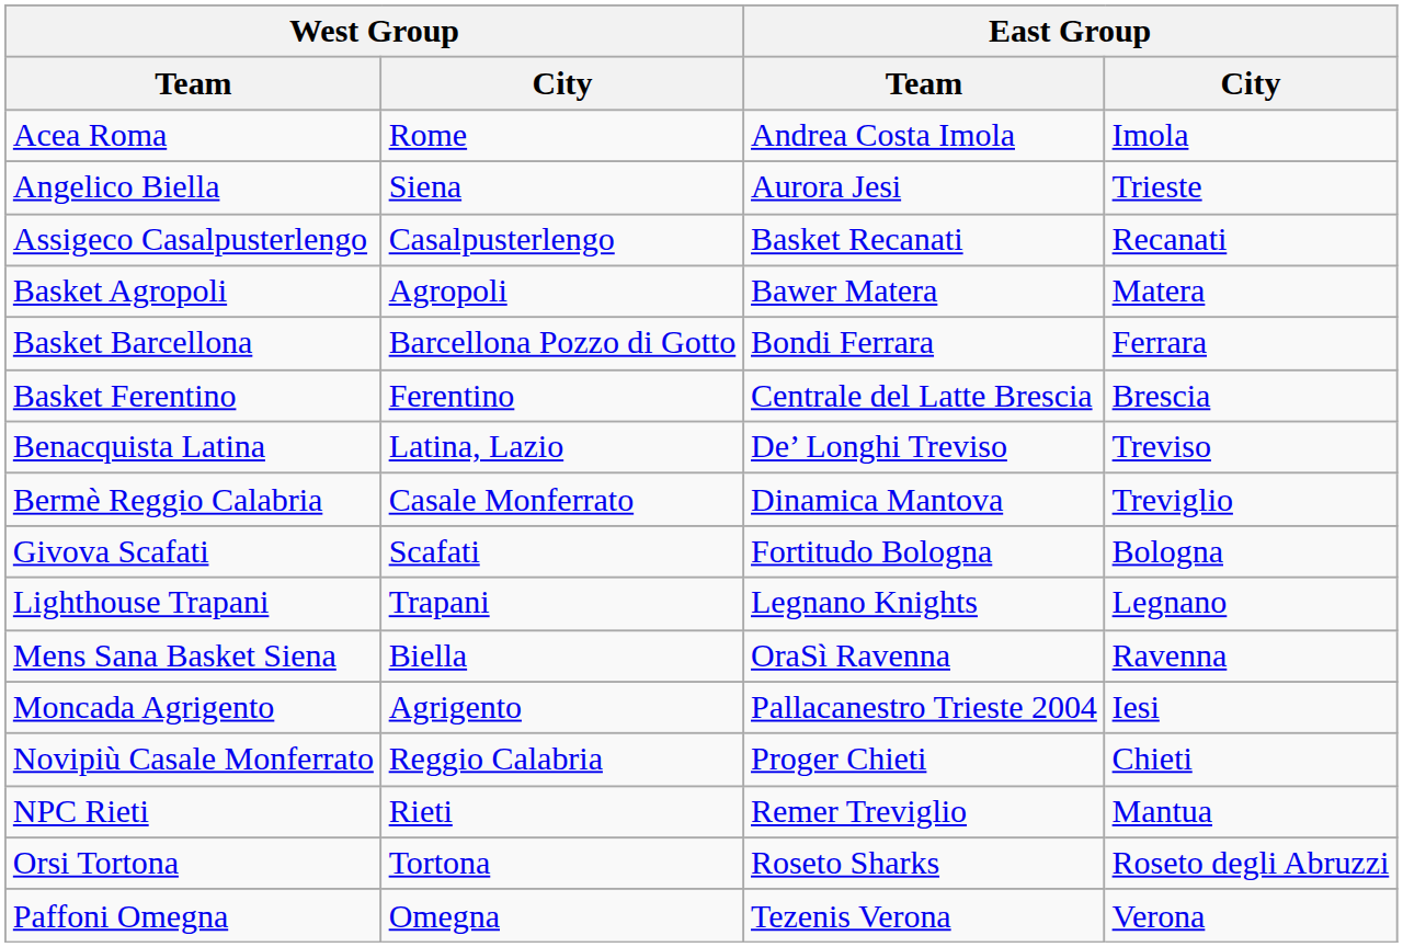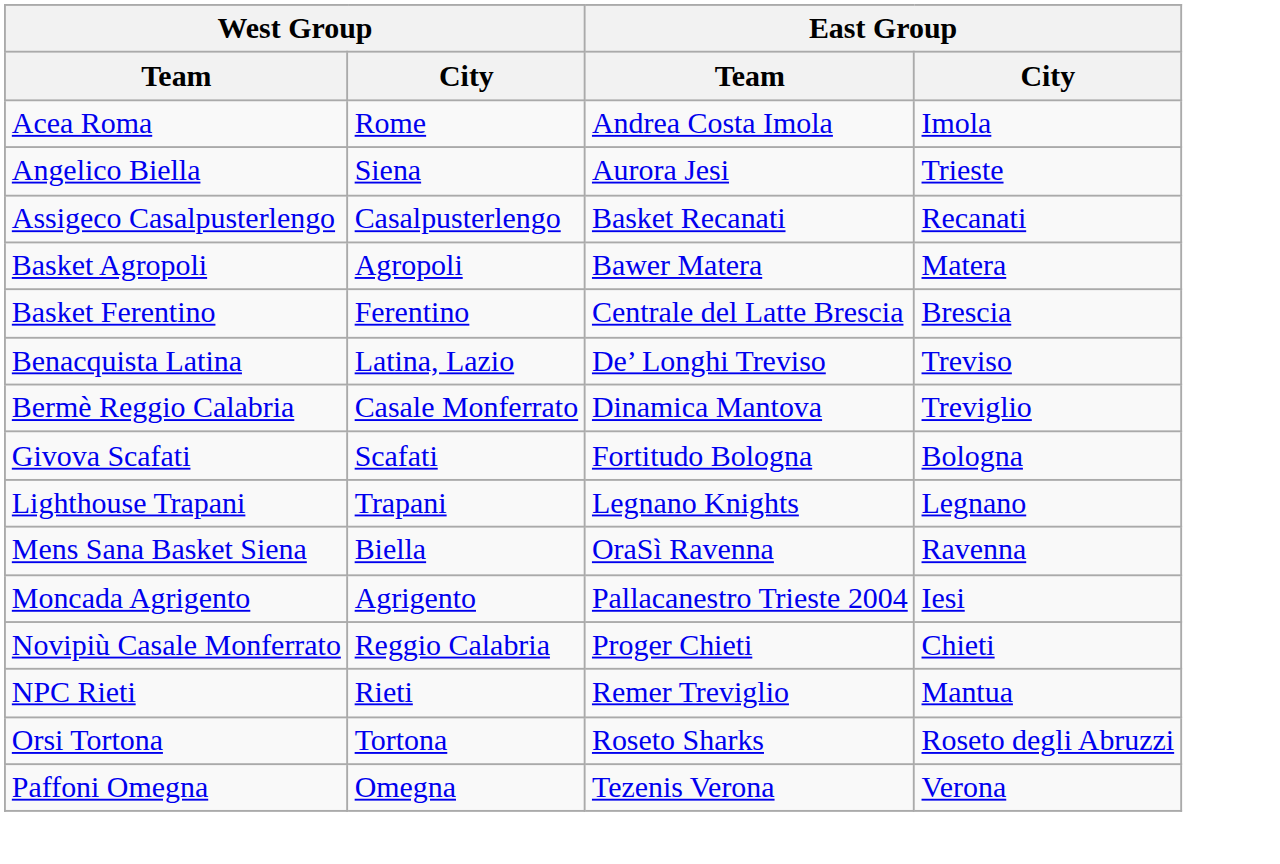- row: Basket Barcellona | Barcellona Pozzo di Gotto | Bondi Ferrara | Ferrara
